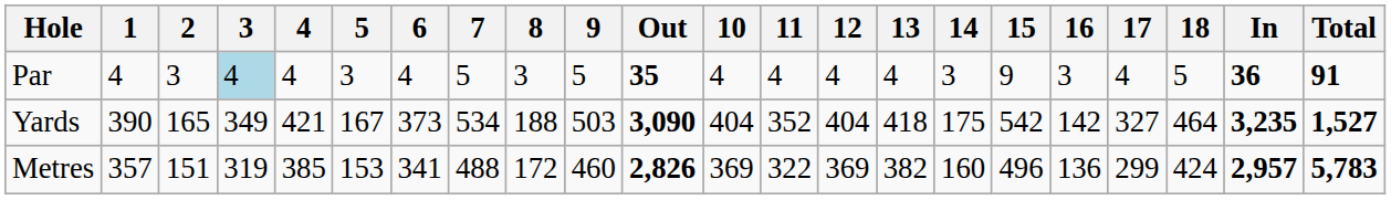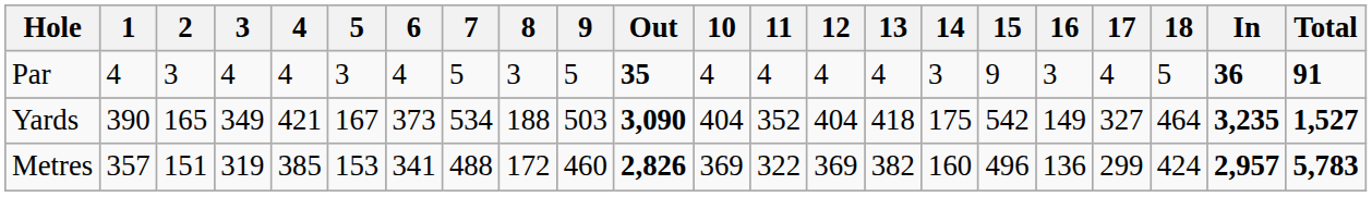Par | 3: lightblue background -> no background
Yards | 16: 142 -> 149
